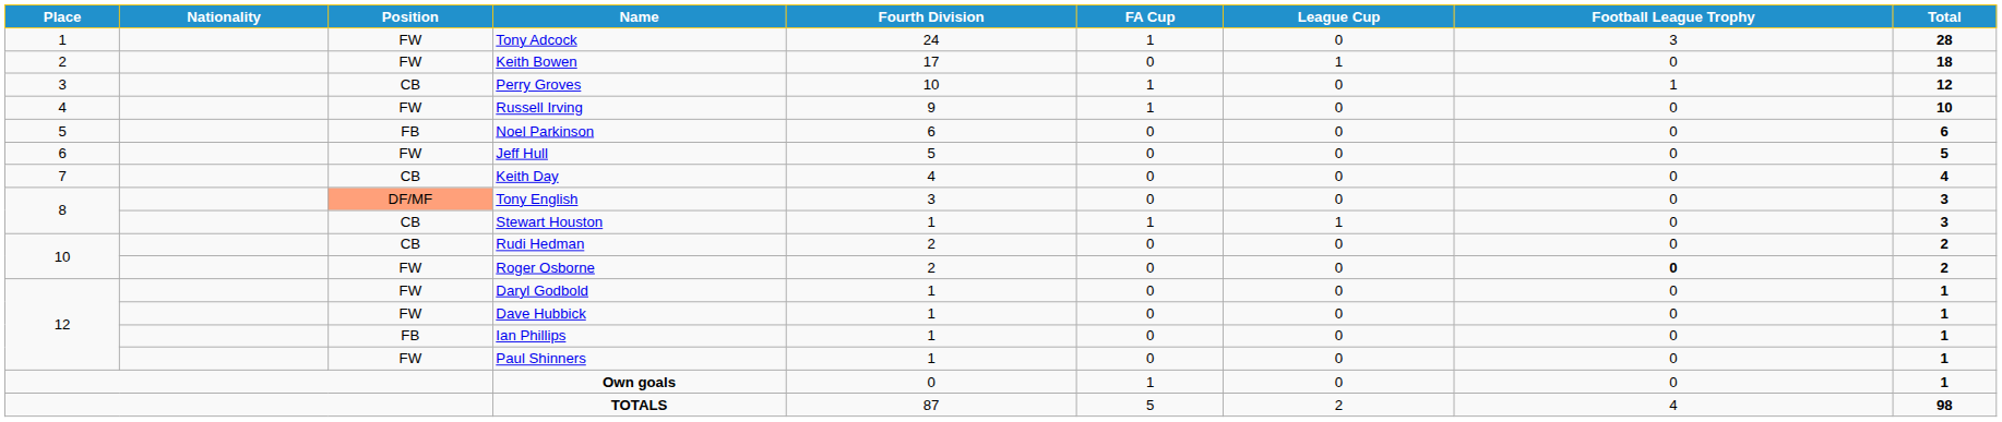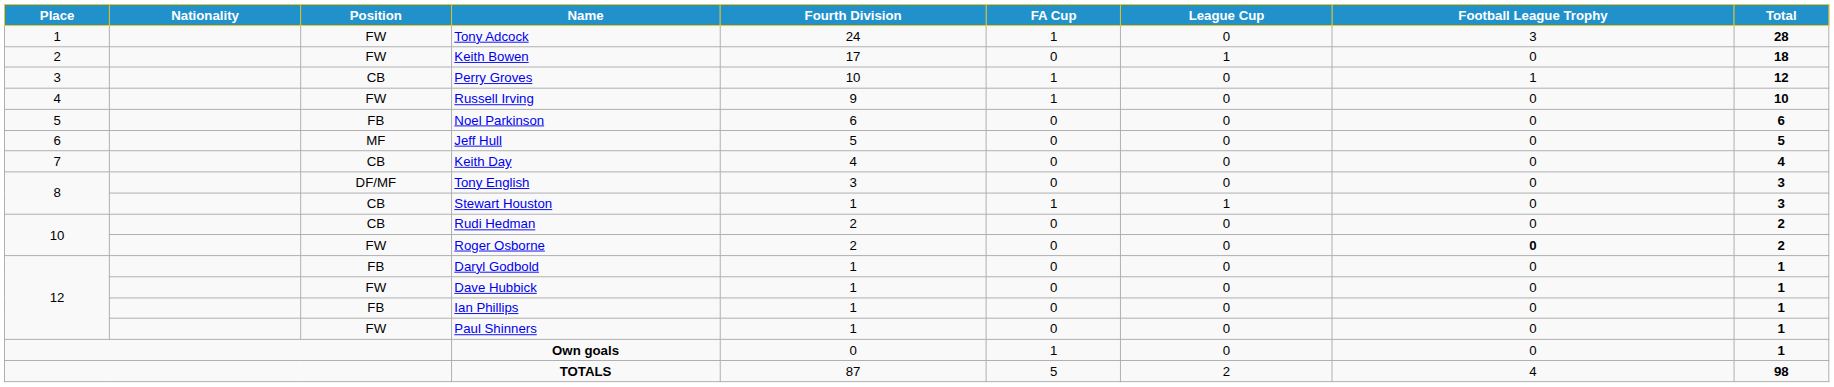Jeff Hull | Position: FW -> MF
Tony English | Position: lightsalmon background -> no background
Daryl Godbold | Position: FW -> FB
